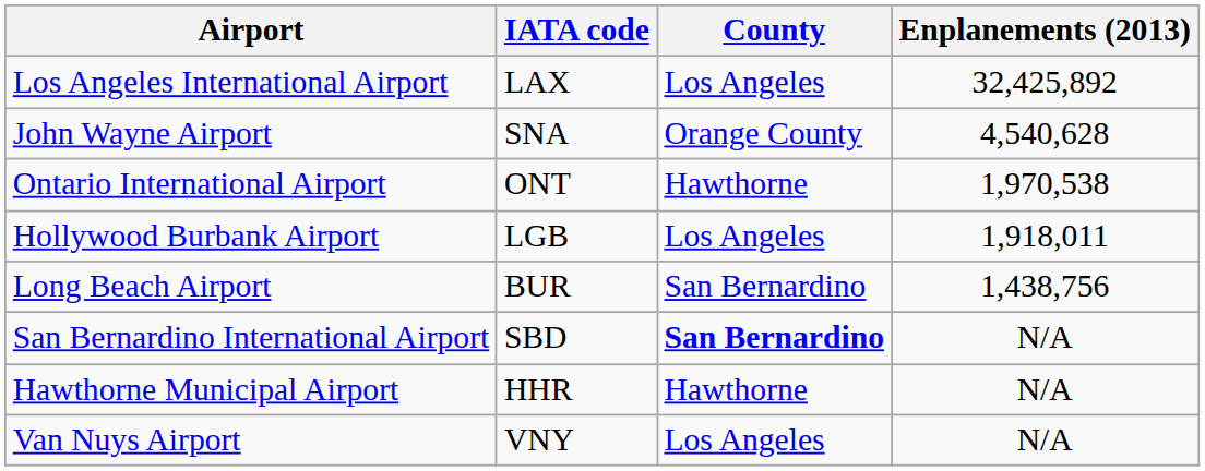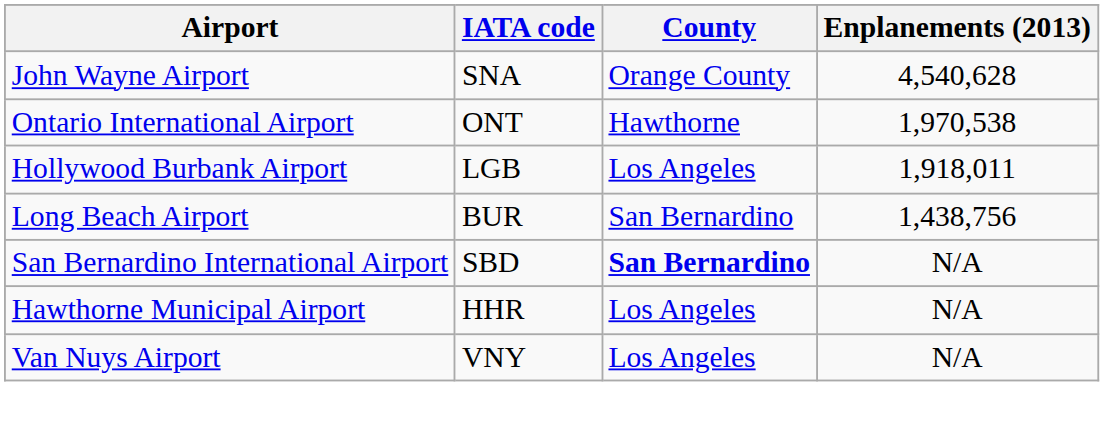- row: Los Angeles International Airport | LAX | Los Angeles | 32,425,892
Hawthorne Municipal Airport | County: Hawthorne -> Los Angeles
